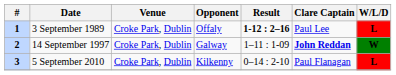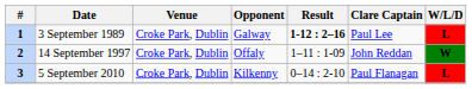3 September 1989 | Opponent: Offaly -> Galway
14 September 1997 | Opponent: Galway -> Offaly
14 September 1997 | Clare Captain: bold -> normal
